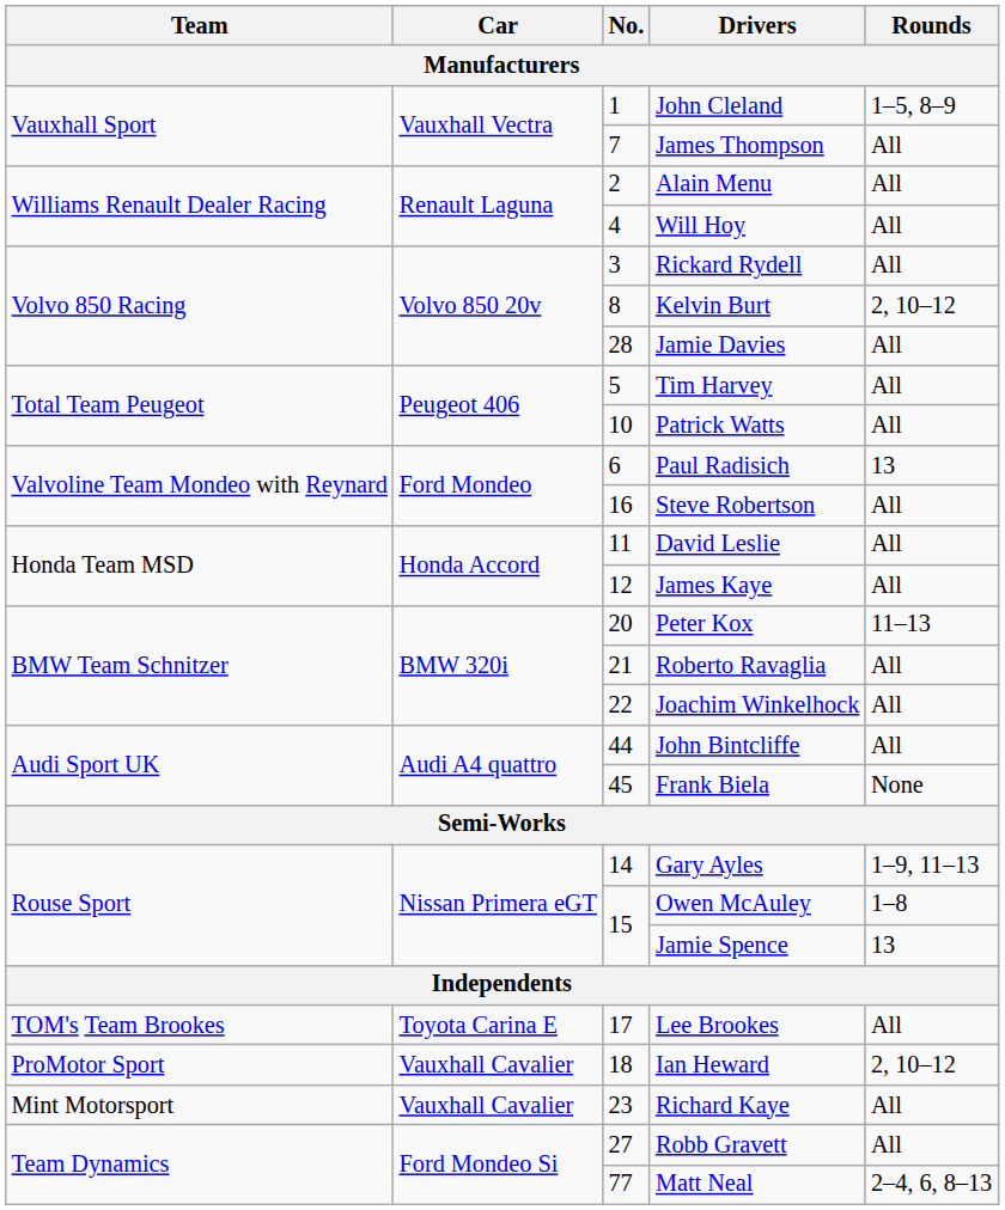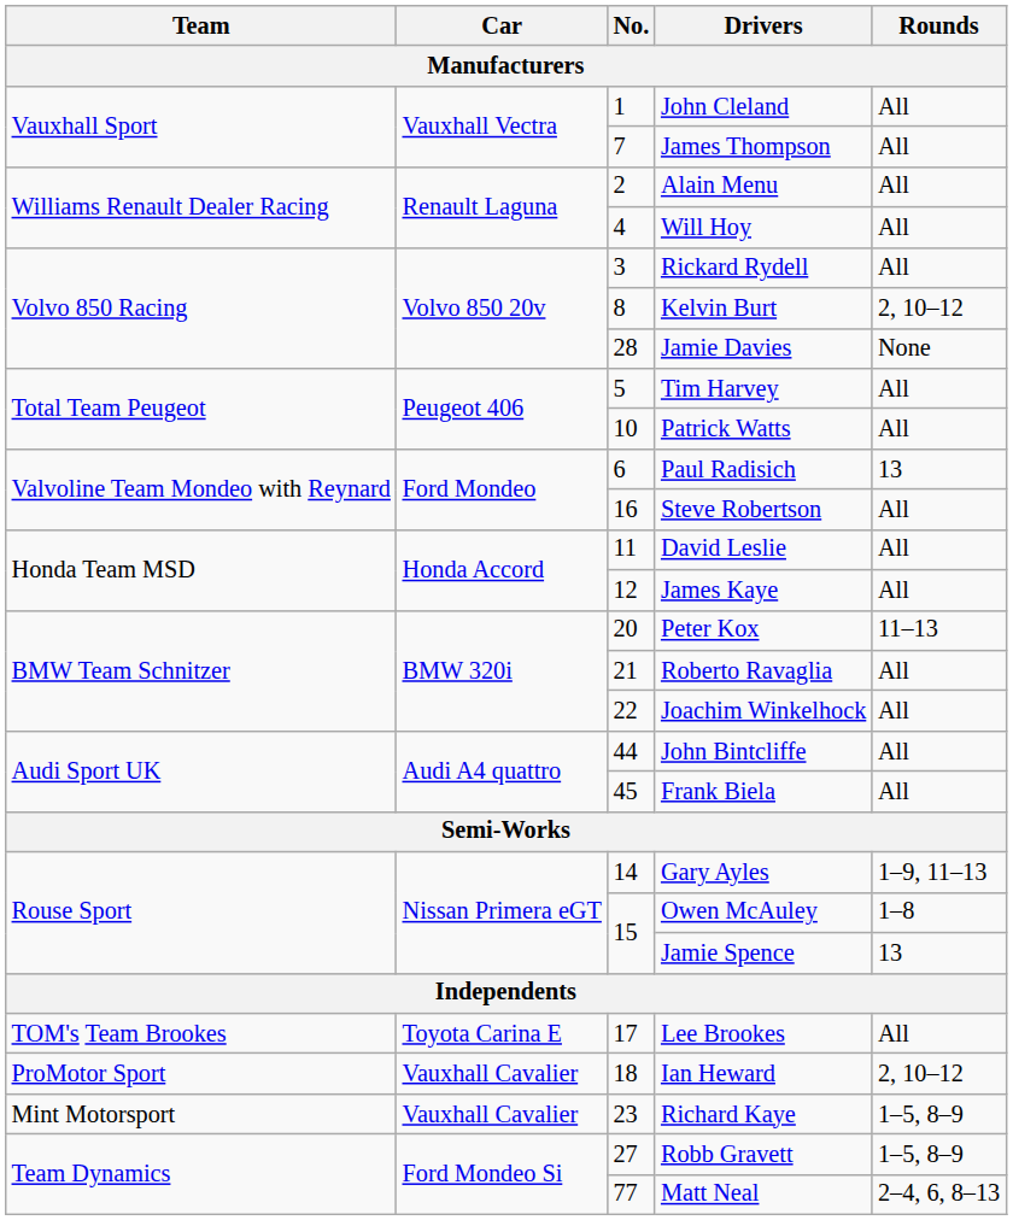John Cleland | Rounds: 1–5, 8–9 -> All
Jamie Davies | Rounds: All -> None
Frank Biela | Rounds: None -> All
Richard Kaye | Rounds: All -> 1–5, 8–9
Robb Gravett | Rounds: All -> 1–5, 8–9
